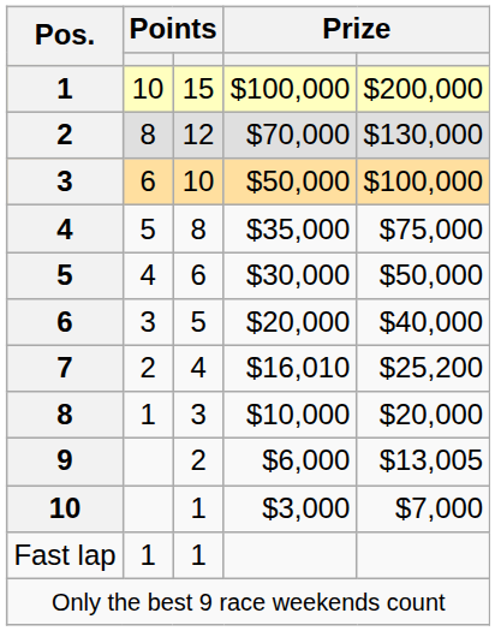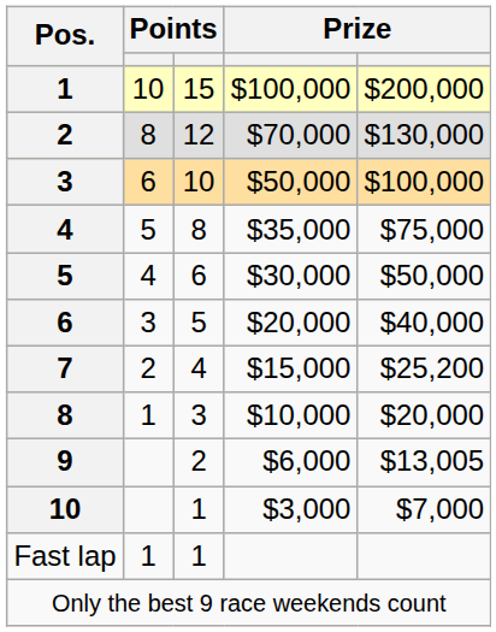7 | column 4: $16,010 -> $15,000
